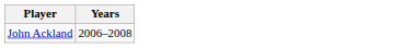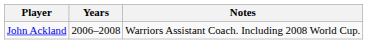+ column: Notes | Warriors Assistant Coach. Including 2008 World Cup.
